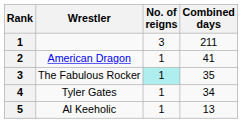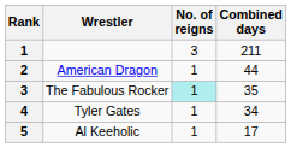American Dragon | Combined days: 41 -> 44
Al Keeholic | Combined days: 13 -> 17
